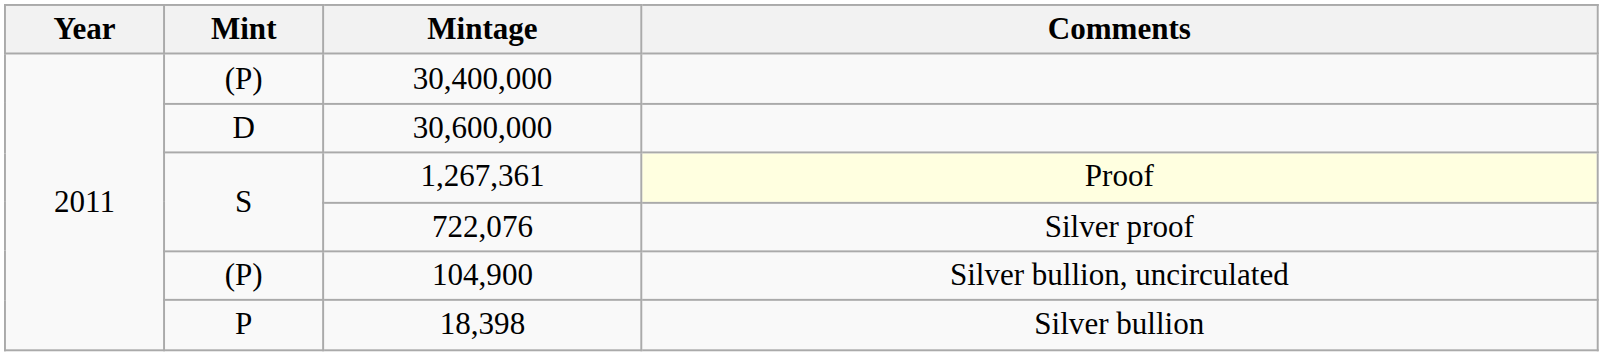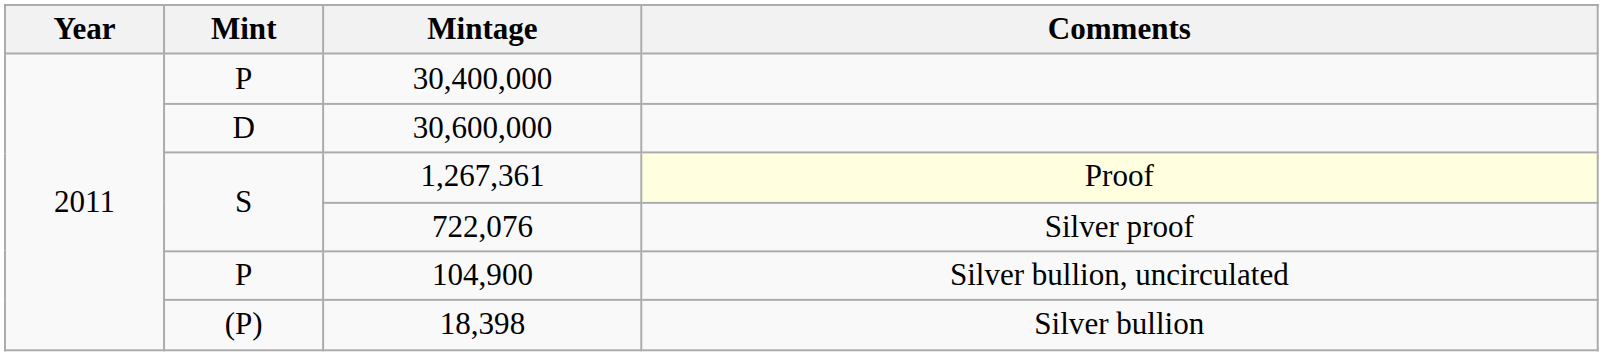30,400,000 | Mint: (P) -> P
104,900 | Mint: (P) -> P
18,398 | Mint: P -> (P)
